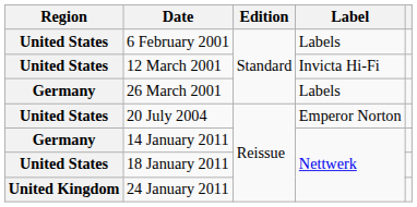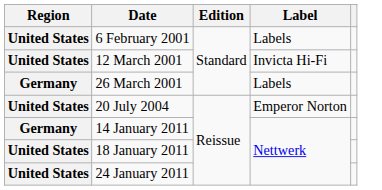24 January 2011 | Region: United Kingdom -> United States
